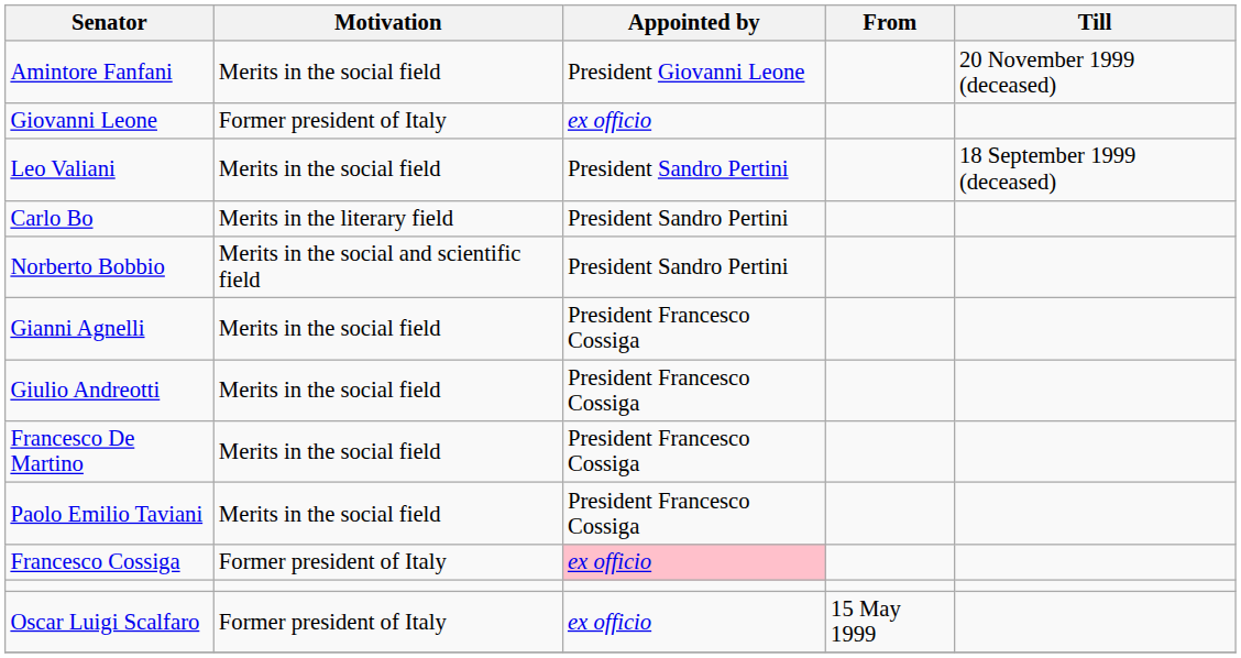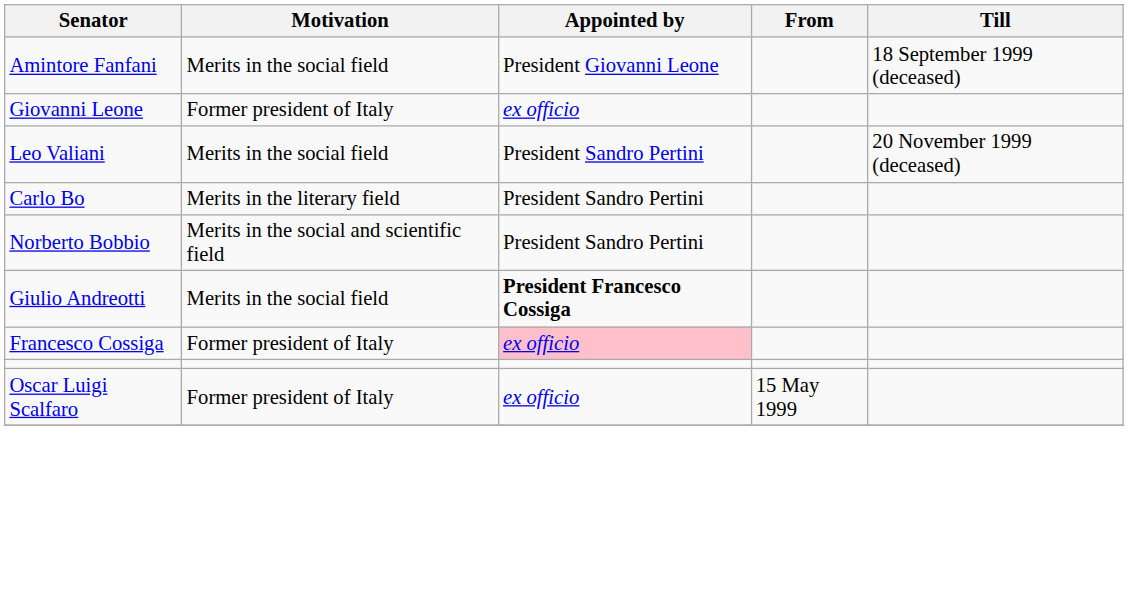Amintore Fanfani | Till: 20 November 1999 (deceased) -> 18 September 1999 (deceased)
Leo Valiani | Till: 18 September 1999 (deceased) -> 20 November 1999 (deceased)
- row: Gianni Agnelli | Merits in the social field | President Francesco Cossiga
Giulio Andreotti | Appointed by: normal -> bold
- row: Francesco De Martino | Merits in the social field | President Francesco Cossiga
- row: Paolo Emilio Taviani | Merits in the social field | President Francesco Cossiga
